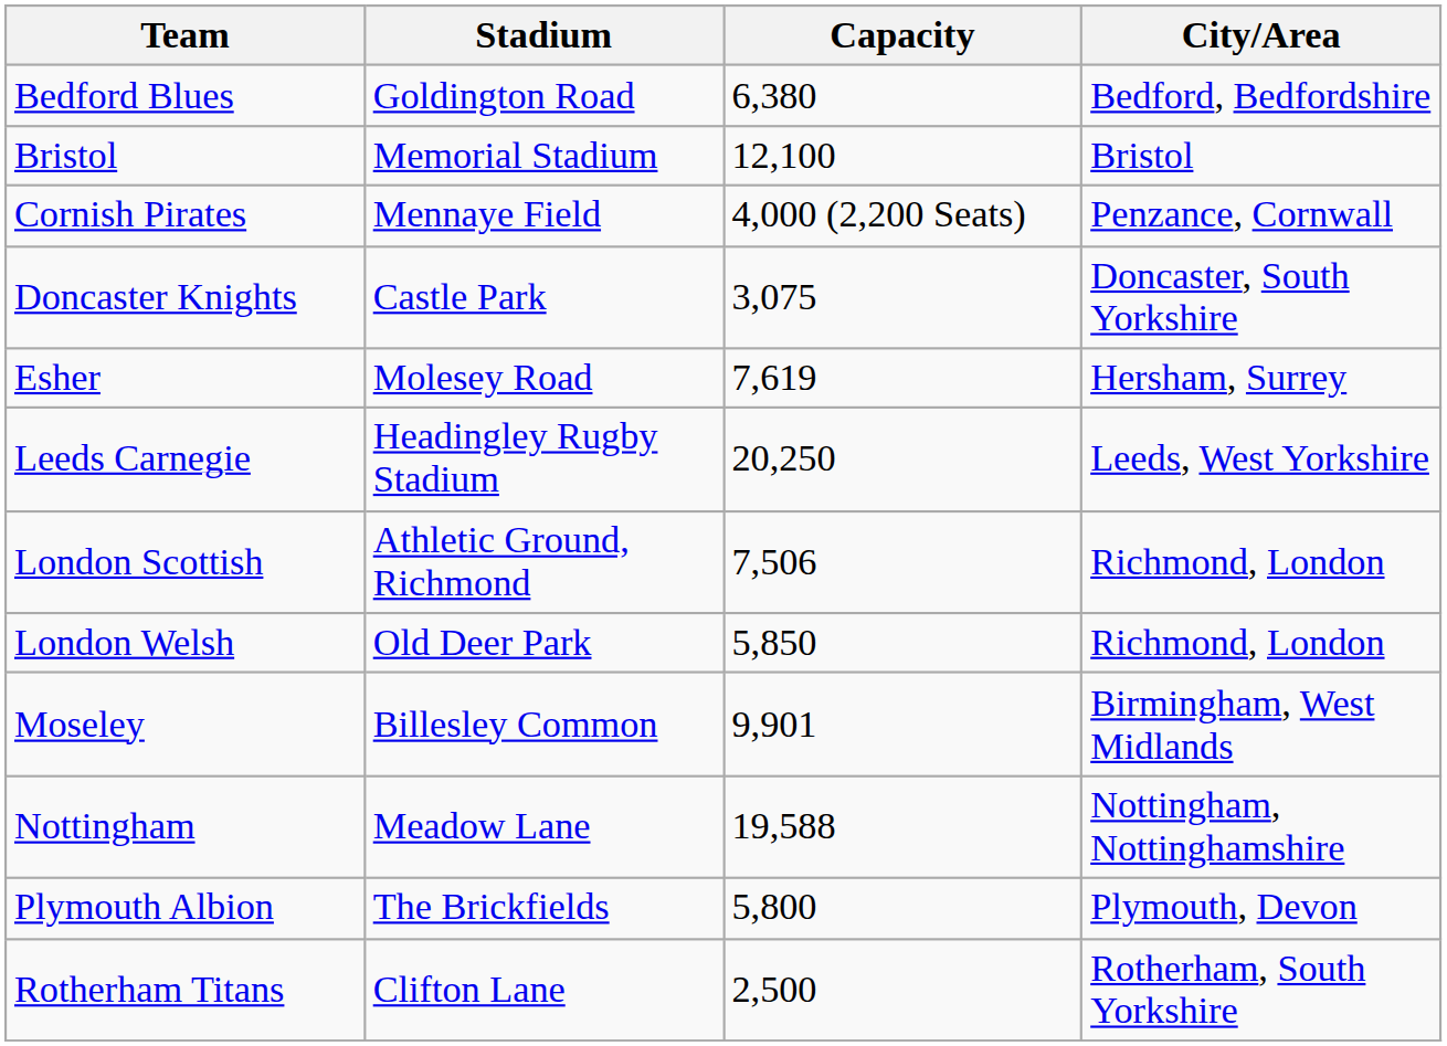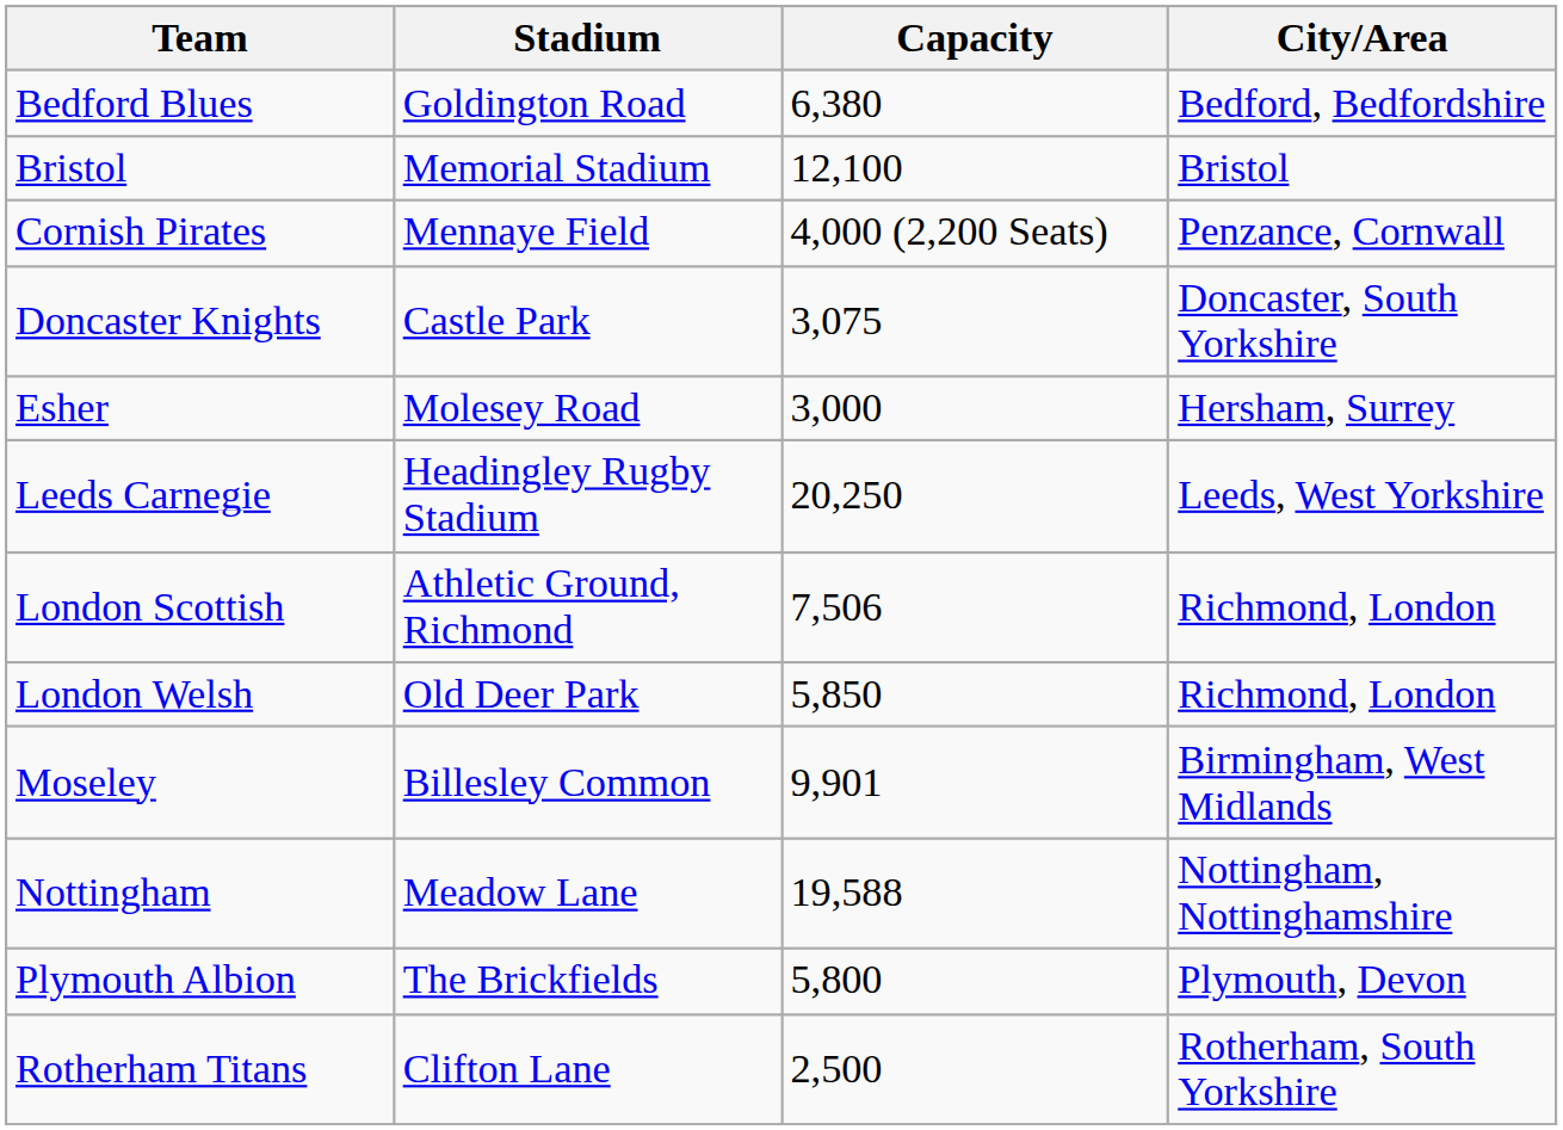Esher | Capacity: 7,619 -> 3,000
